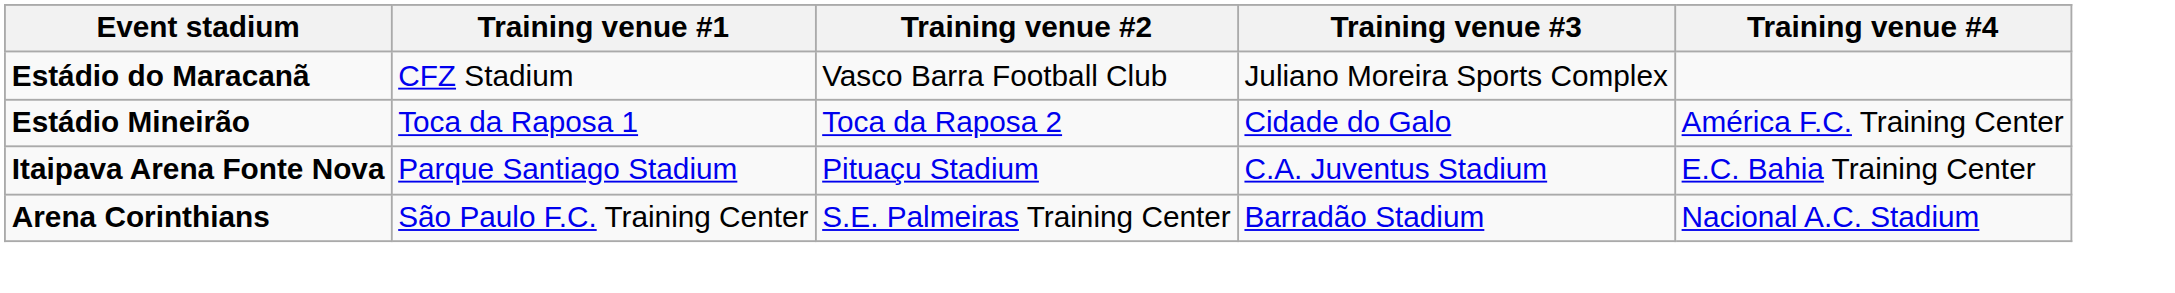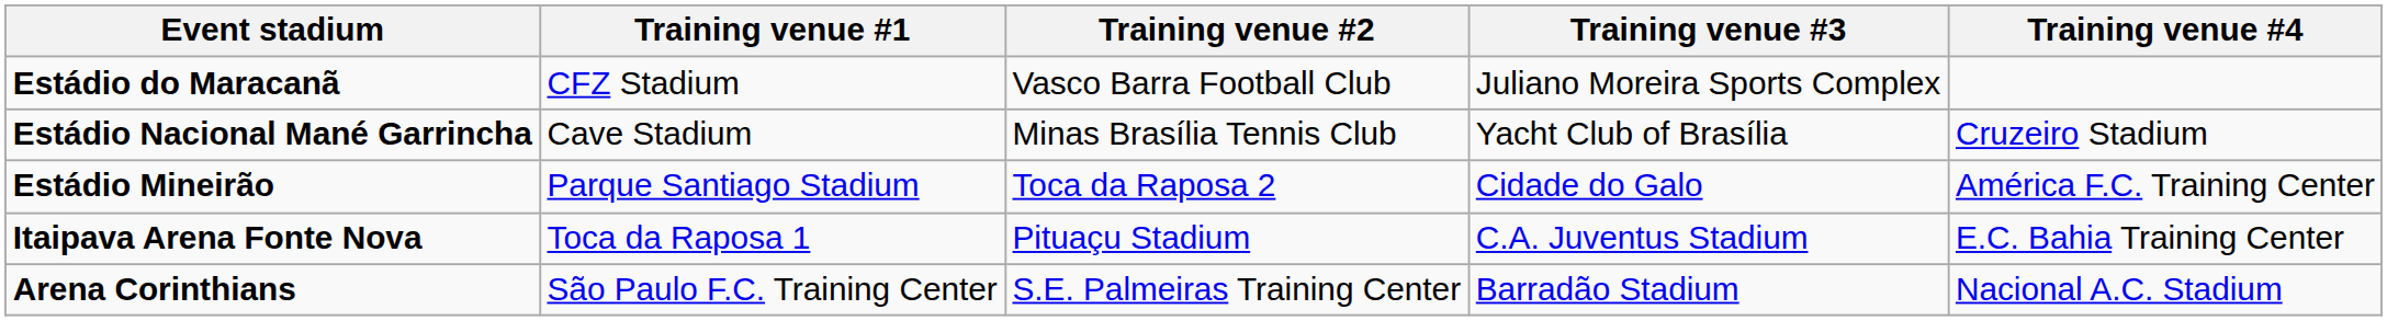+ row: Estádio Nacional Mané Garrincha | Cave Stadium | Minas Brasília Tennis Club | Yacht Club of Brasília | Cruzeiro Stadium
Estádio Mineirão | Training venue #1: Toca da Raposa 1 -> Parque Santiago Stadium
Itaipava Arena Fonte Nova | Training venue #1: Parque Santiago Stadium -> Toca da Raposa 1
